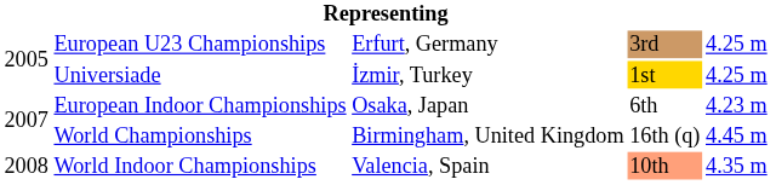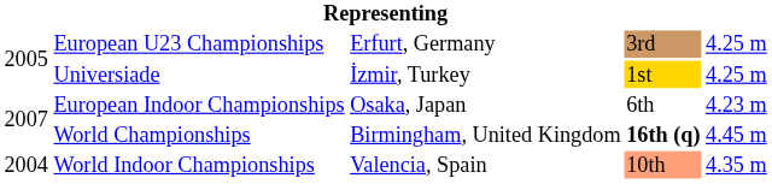World Championships | column 4: normal -> bold
World Indoor Championships | column 1: 2008 -> 2004
